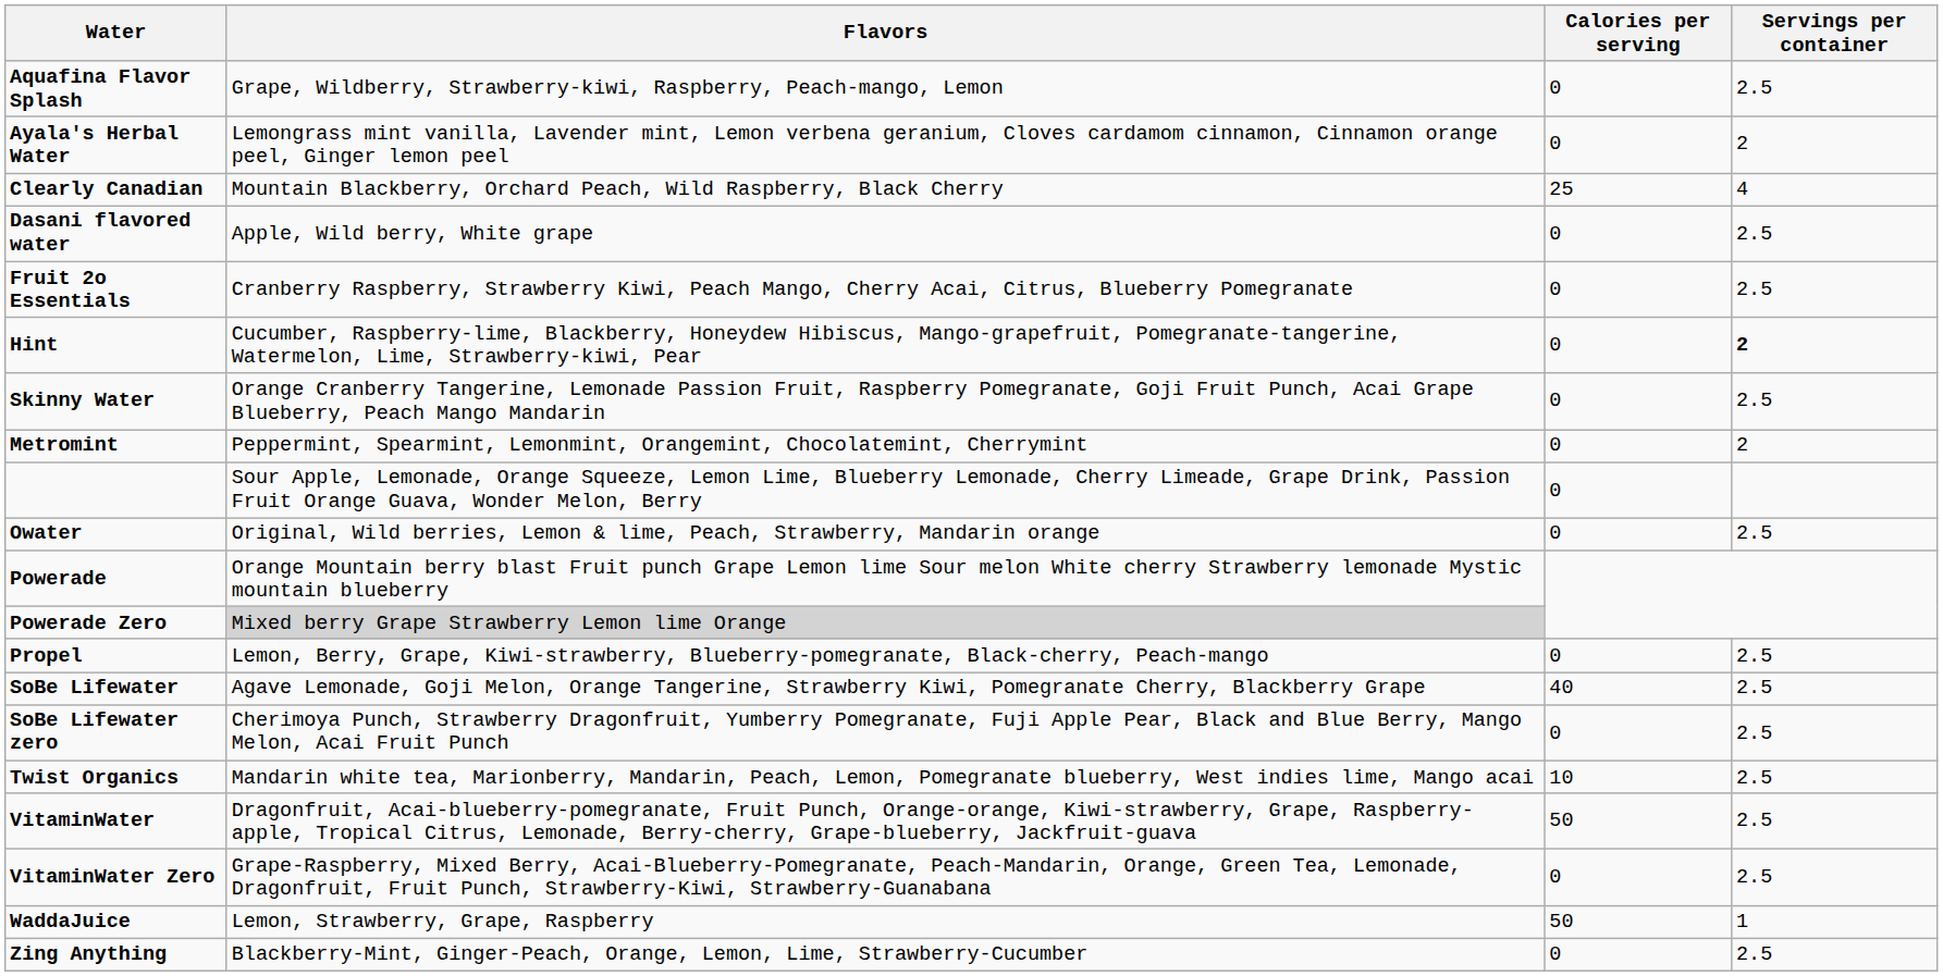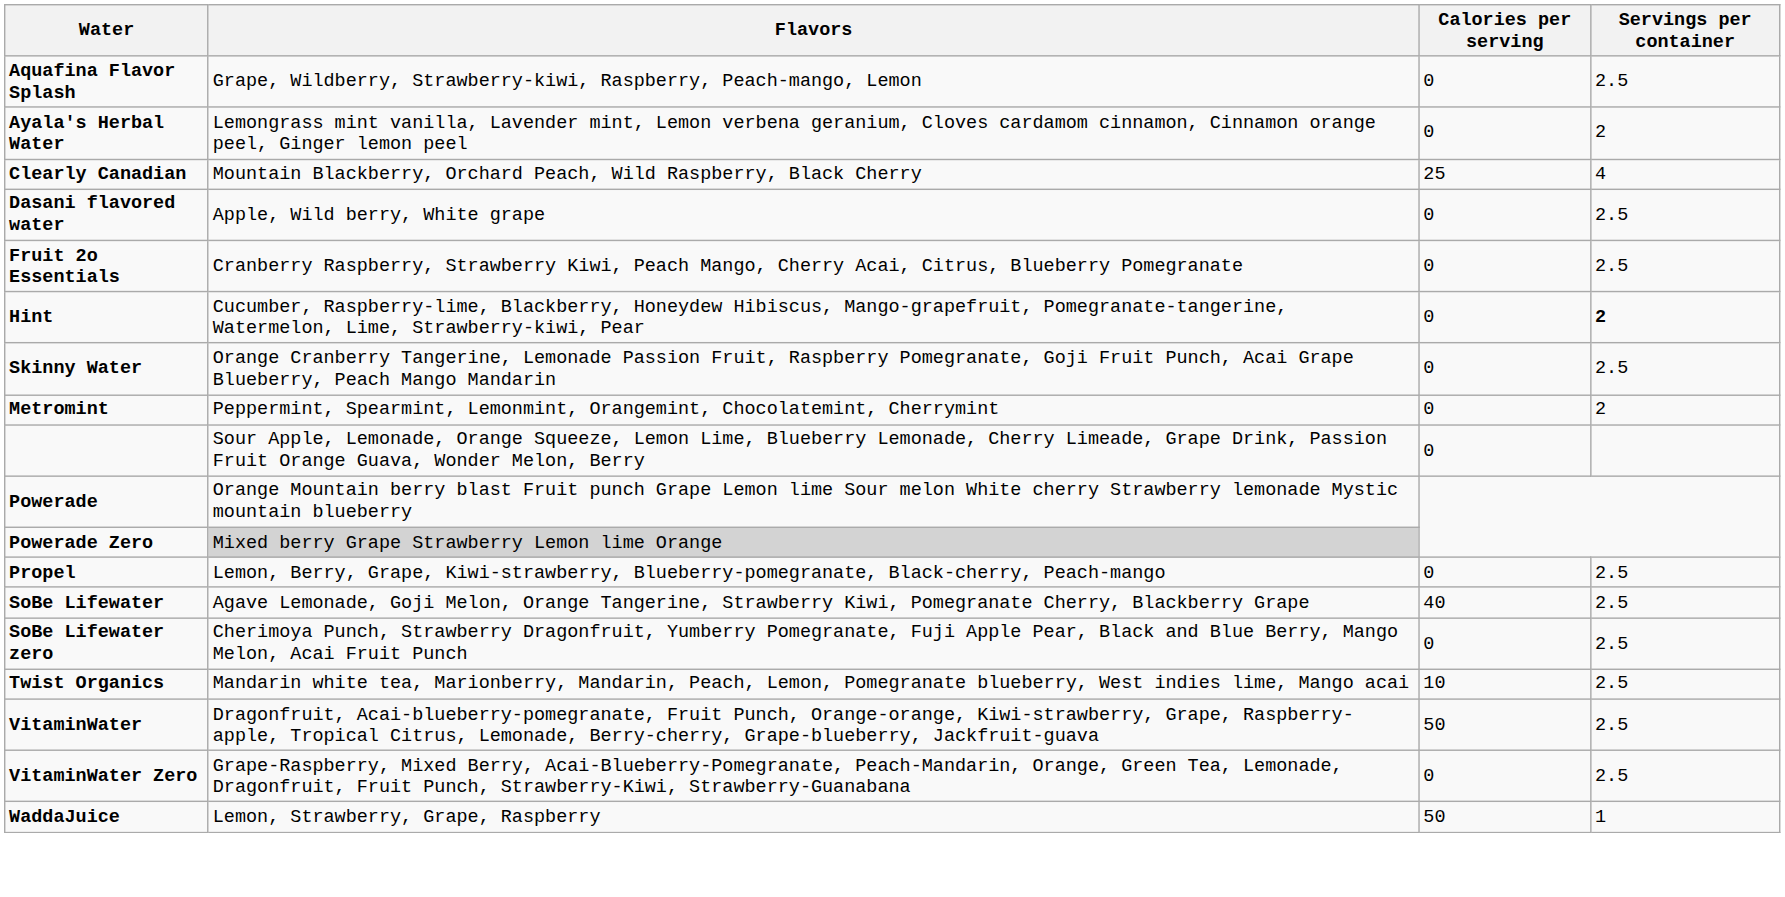- row: Owater | Original, Wild berries, Lemon & lime, Peach, Strawberry, Mandarin orange | 0 | 2.5
- row: Zing Anything | Blackberry-Mint, Ginger-Peach, Orange, Lemon, Lime, Strawberry-Cucumber | 0 | 2.5
